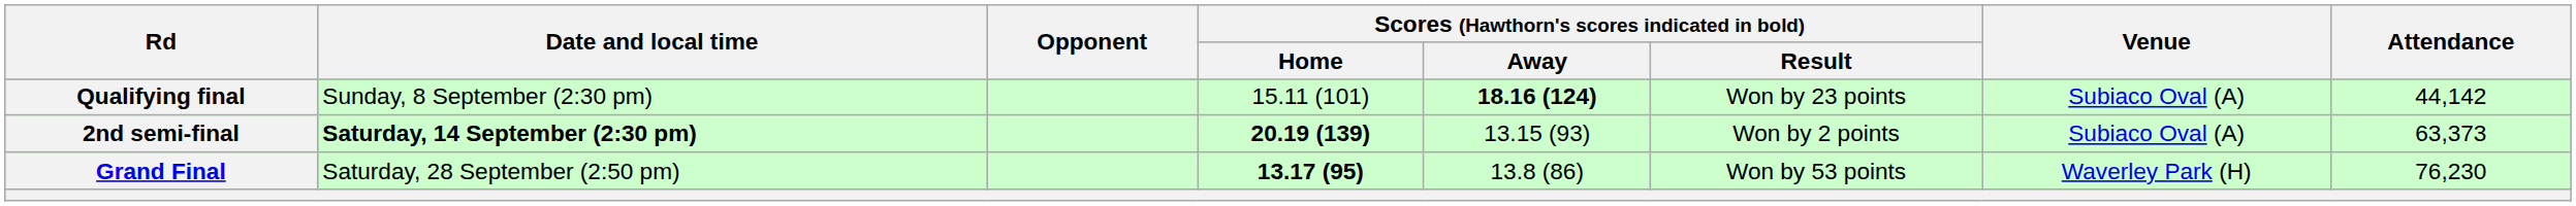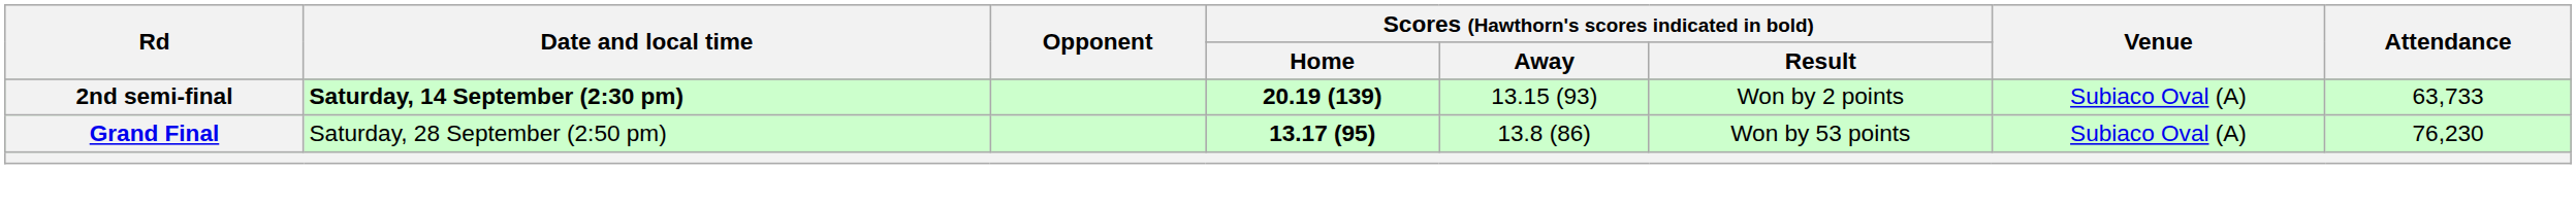- row: Qualifying final | Sunday, 8 September (2:30 pm) | 15.11 (101) | 18.16 (124) | Won by 23 points | Subiaco Oval (A) | 44,142
2nd semi-final | Attendance: 63,373 -> 63,733
Grand Final | Venue: Waverley Park (H) -> Subiaco Oval (A)
